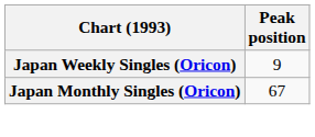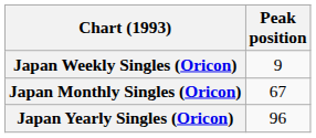+ row: Japan Yearly Singles (Oricon) | 96
